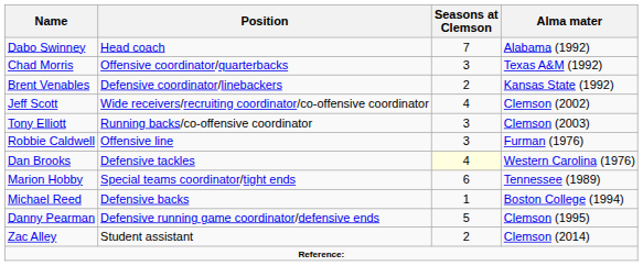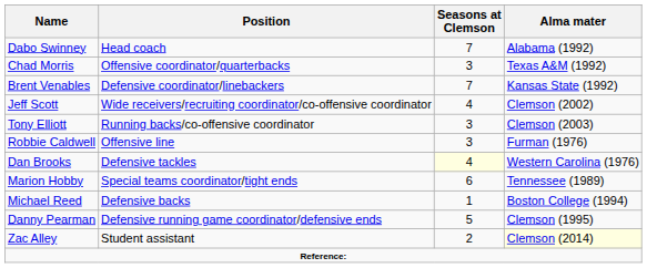Brent Venables | Seasons at Clemson: 2 -> 7
Zac Alley | Alma mater: no background -> lightyellow background
